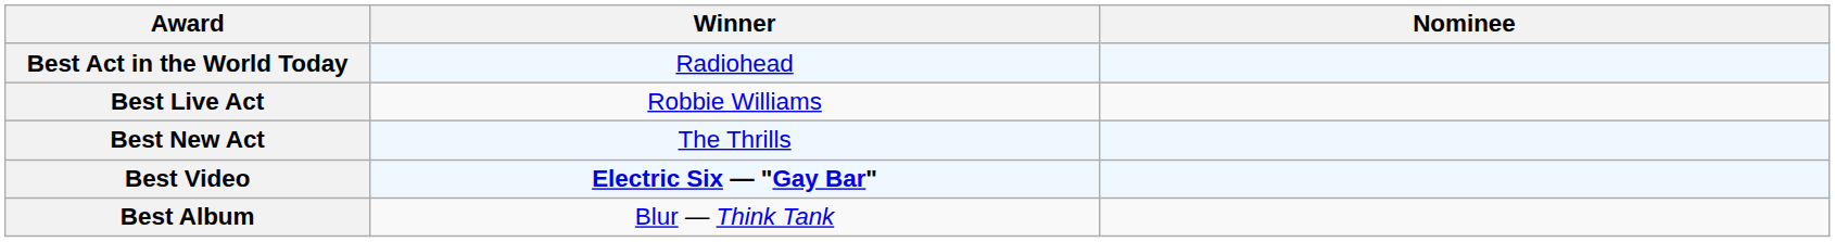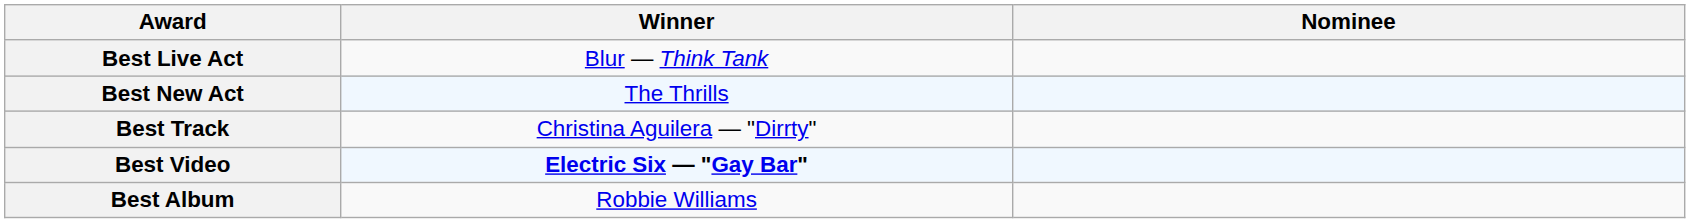- row: Best Act in the World Today | Radiohead
Best Live Act | Winner: Robbie Williams -> Blur — Think Tank
+ row: Best Track | Christina Aguilera — "Dirrty"
Best Album | Winner: Blur — Think Tank -> Robbie Williams
